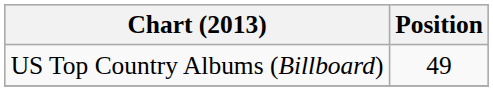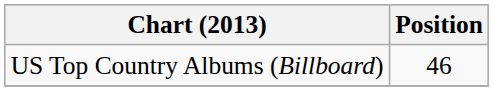US Top Country Albums (Billboard) | Position: 49 -> 46
